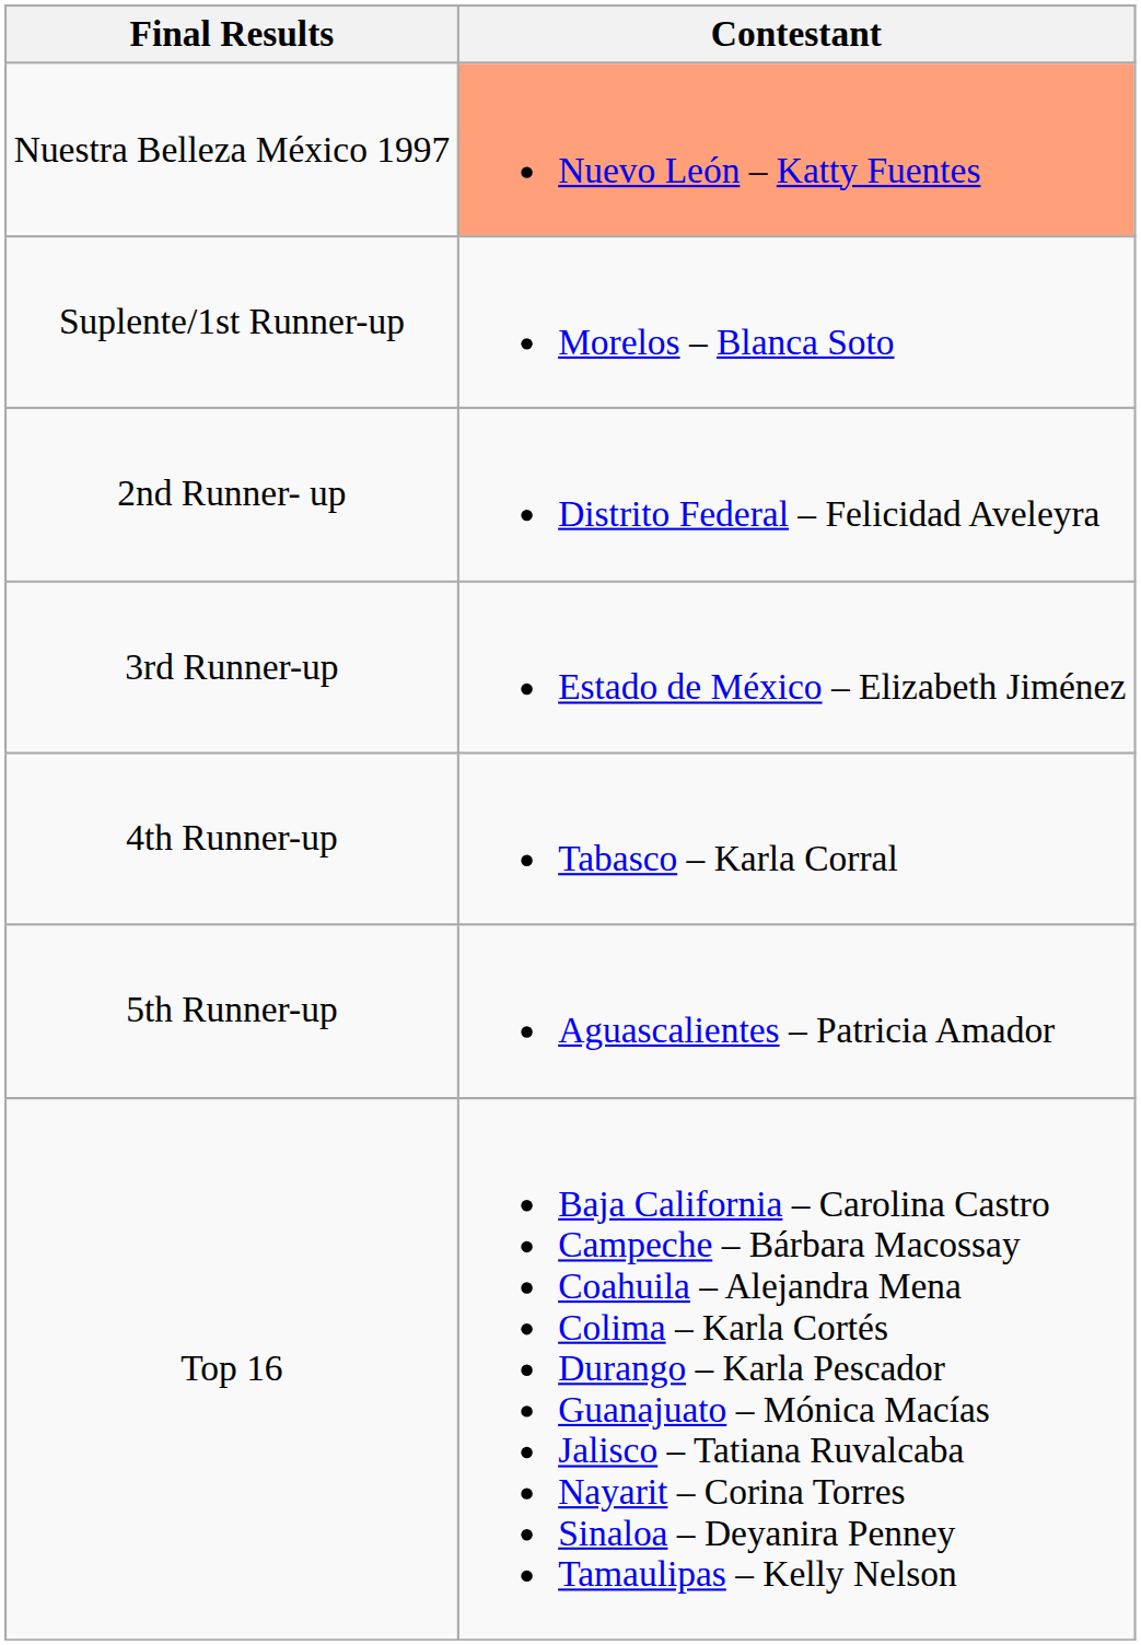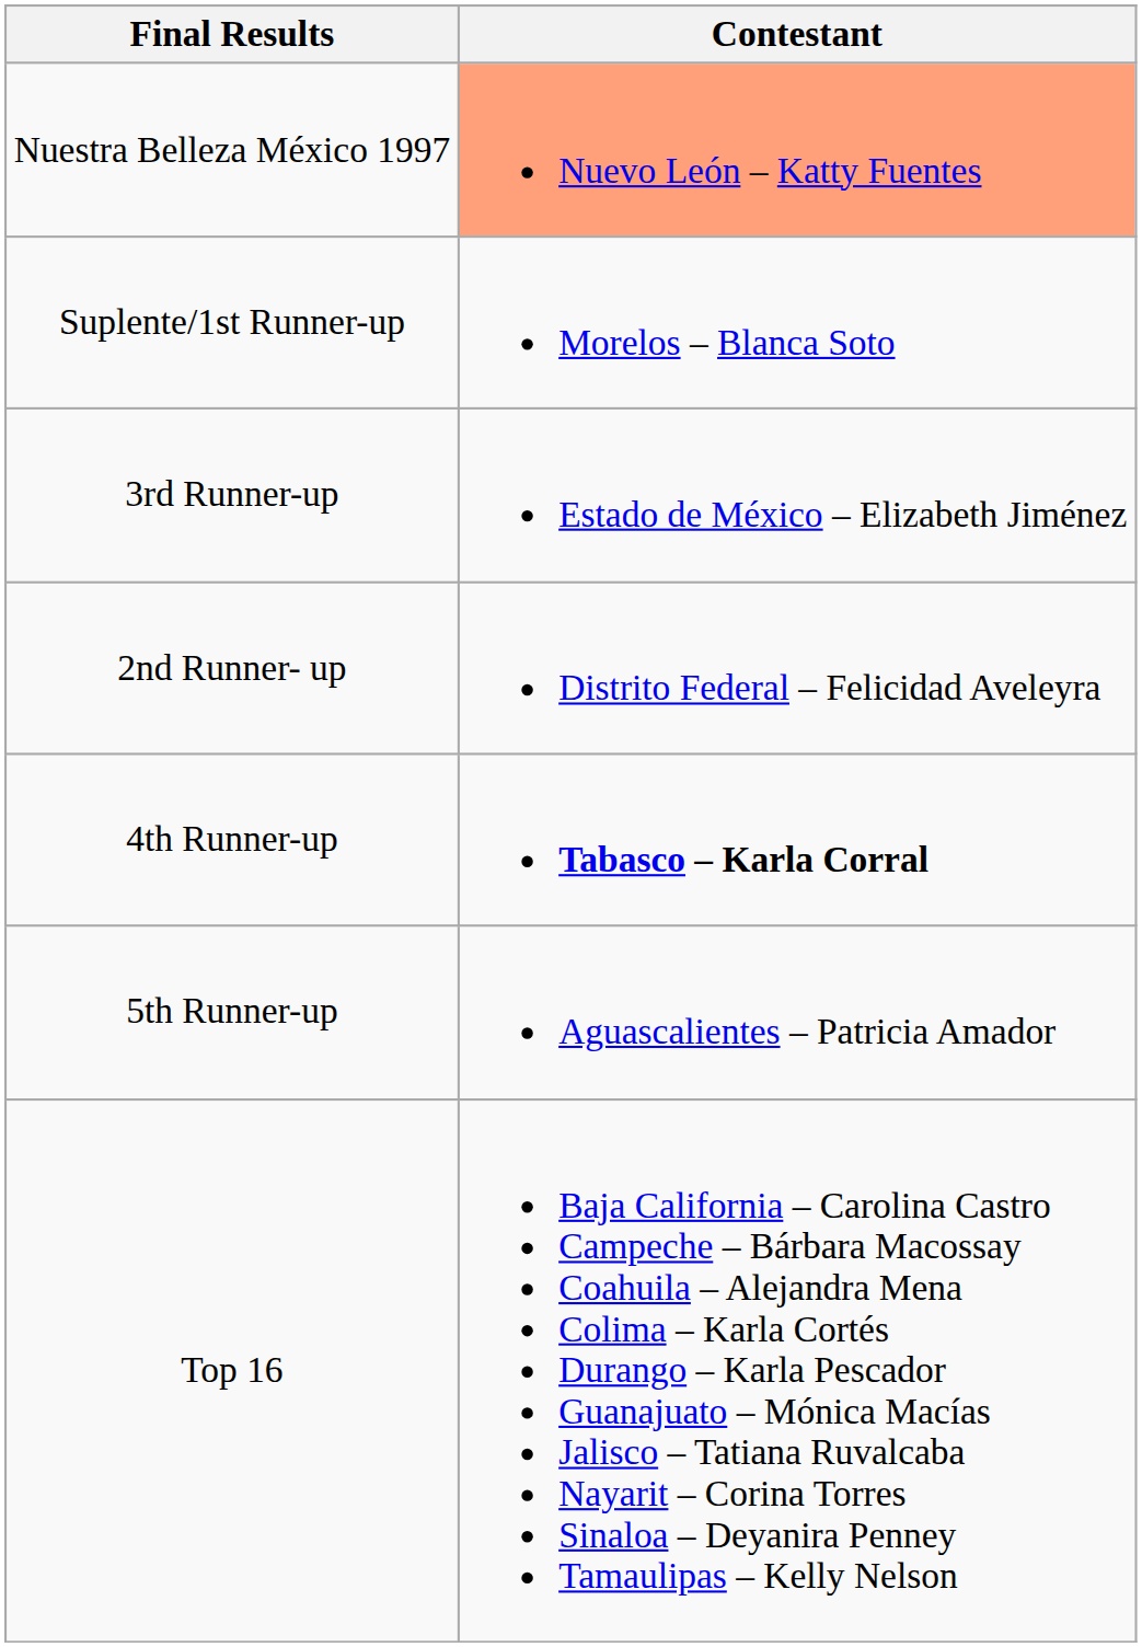rows swapped: 2nd Runner- up <-> 3rd Runner-up
4th Runner-up | Contestant: normal -> bold
